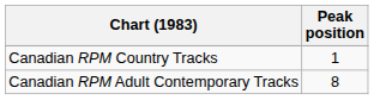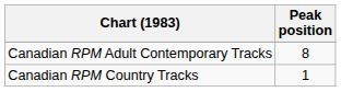rows swapped: Canadian RPM Country Tracks <-> Canadian RPM Adult Contemporary Tracks
